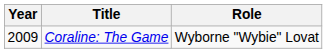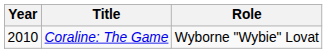Coraline: The Game | Year: 2009 -> 2010
